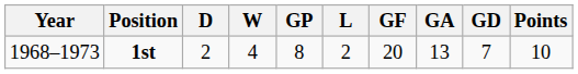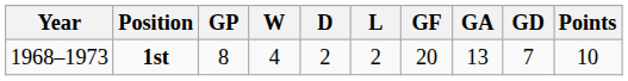columns swapped: GP <-> D
